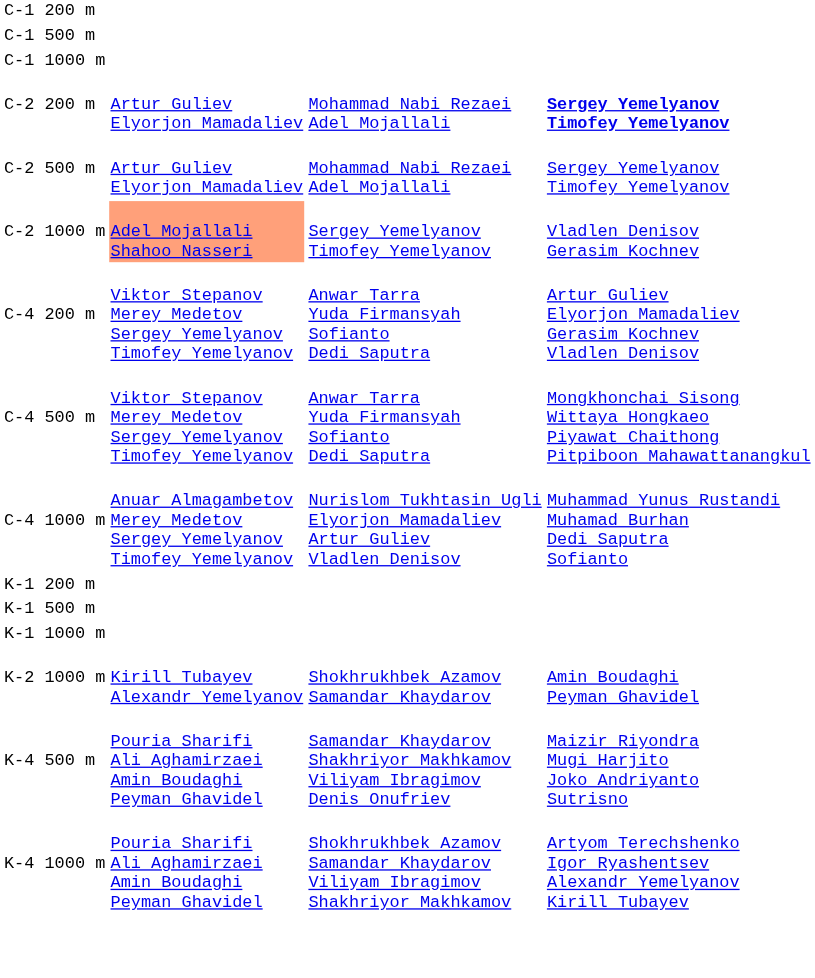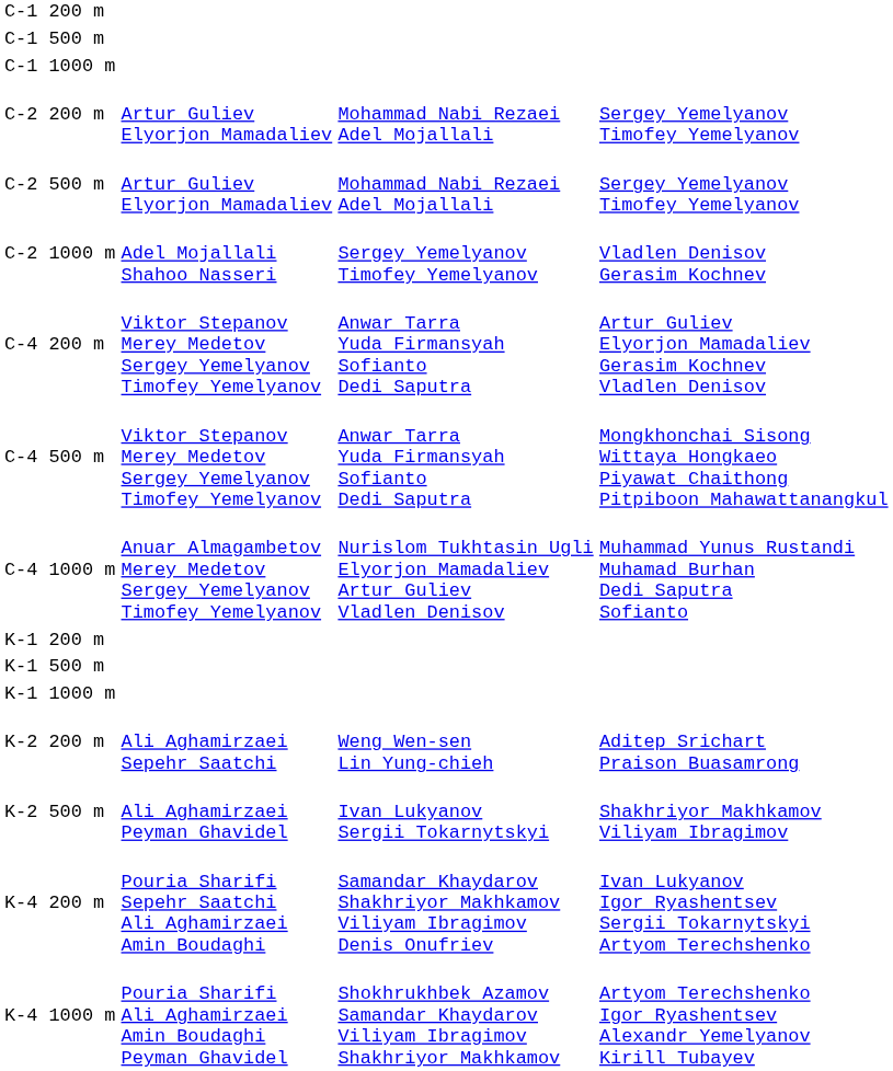C-2 200 m | column 4: bold -> normal
C-2 1000 m | column 2: lightsalmon background -> no background
+ row: K-2 200 m | Ali Aghamirzaei Sepehr Saatchi | Weng Wen-sen Lin Yung-chieh | Aditep Srichart Praison Buasamrong
+ row: K-2 500 m | Ali Aghamirzaei Peyman Ghavidel | Ivan Lukyanov Sergii Tokarnytskyi | Shakhriyor Makhkamov Viliyam Ibragimov
- row: K-2 1000 m | Kirill Tubayev Alexandr Yemelyanov | Shokhrukhbek Azamov Samandar Khaydarov | Amin Boudaghi Peyman Ghavidel
+ row: K-4 200 m | Pouria Sharifi Sepehr Saatchi Ali Aghamirzaei Amin Boudaghi | Samandar Khaydarov Shakhriyor Makhkamov Viliyam Ibragimov Denis Onufriev | Ivan Lukyanov Igor Ryashentsev Sergii Tokarnytskyi Artyom Terechshenko
- row: K-4 500 m | Pouria Sharifi Ali Aghamirzaei Amin Boudaghi Peyman Ghavidel | Samandar Khaydarov Shakhriyor Makhkamov Viliyam Ibragimov Denis Onufriev | Maizir Riyondra Mugi Harjito Joko Andriyanto Sutrisno
